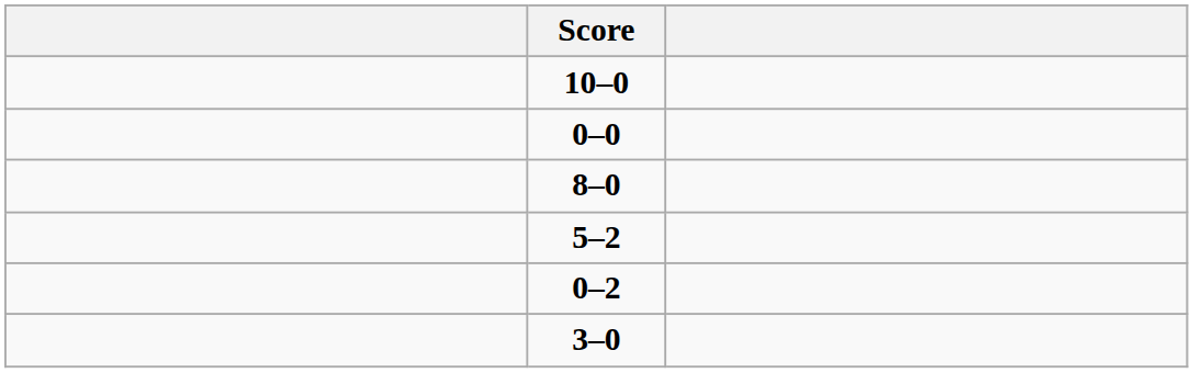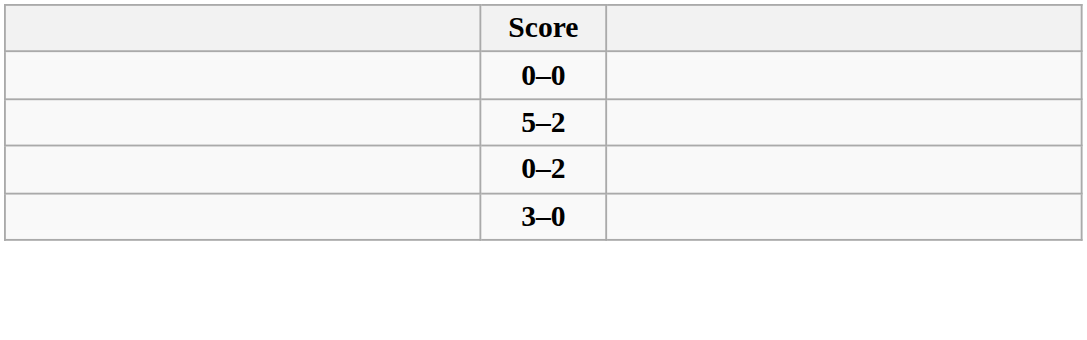- row: 10–0
- row: 8–0
